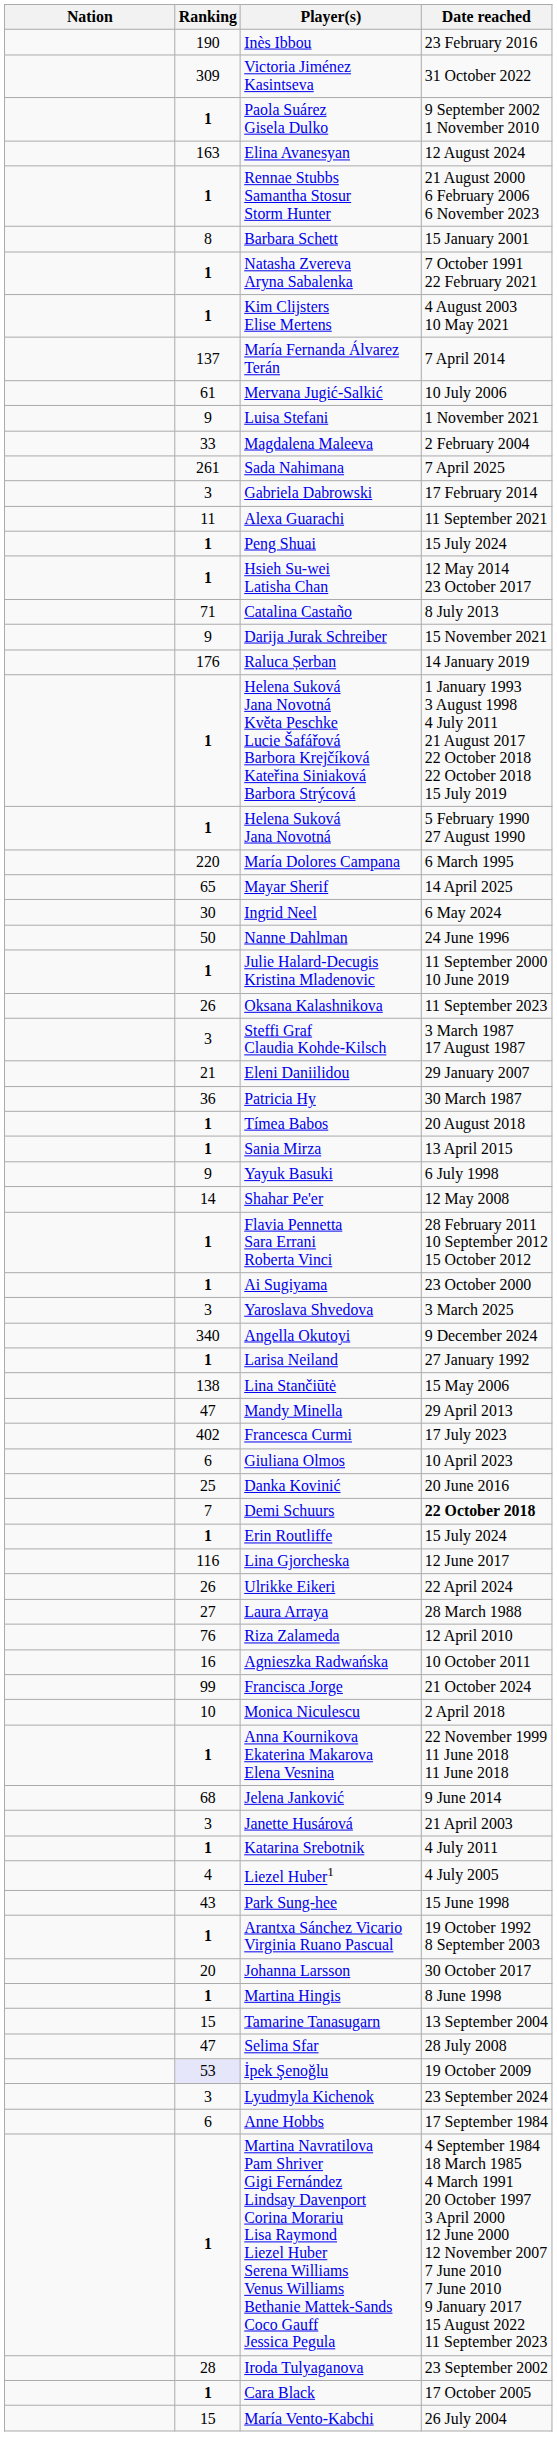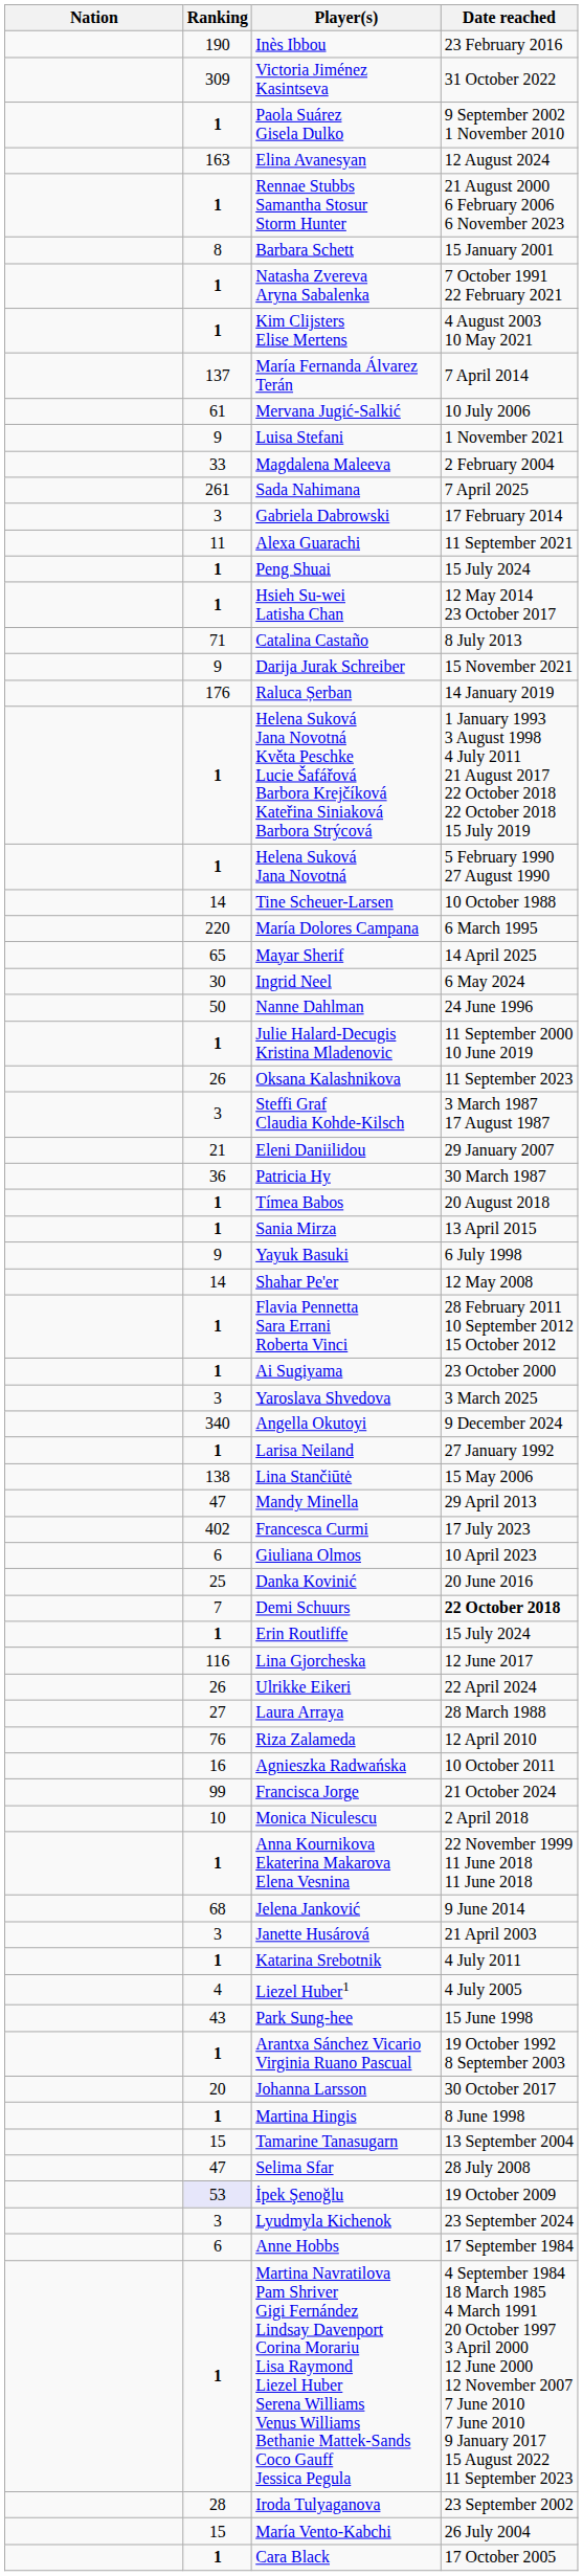+ row: 14 | Tine Scheuer-Larsen | 10 October 1988
rows swapped: María Vento-Kabchi <-> Cara Black
